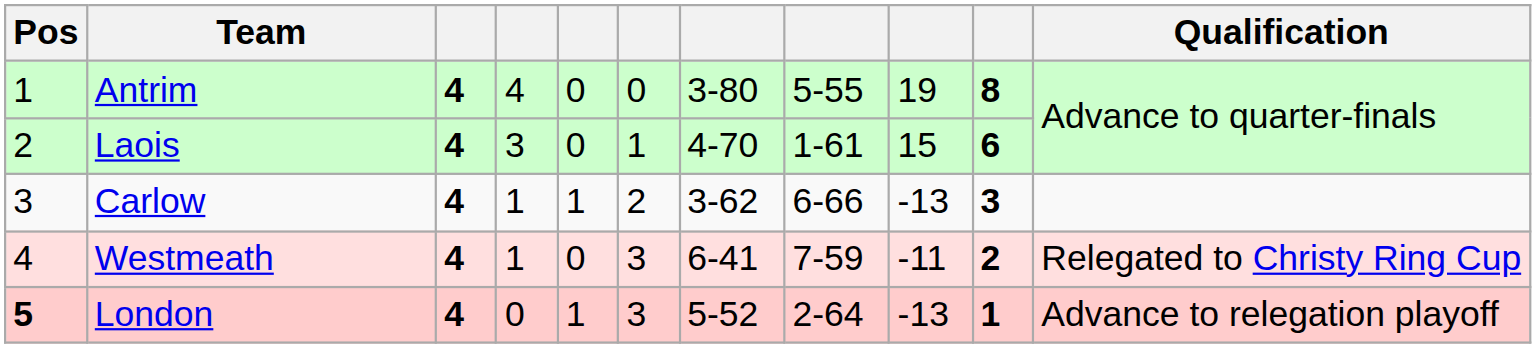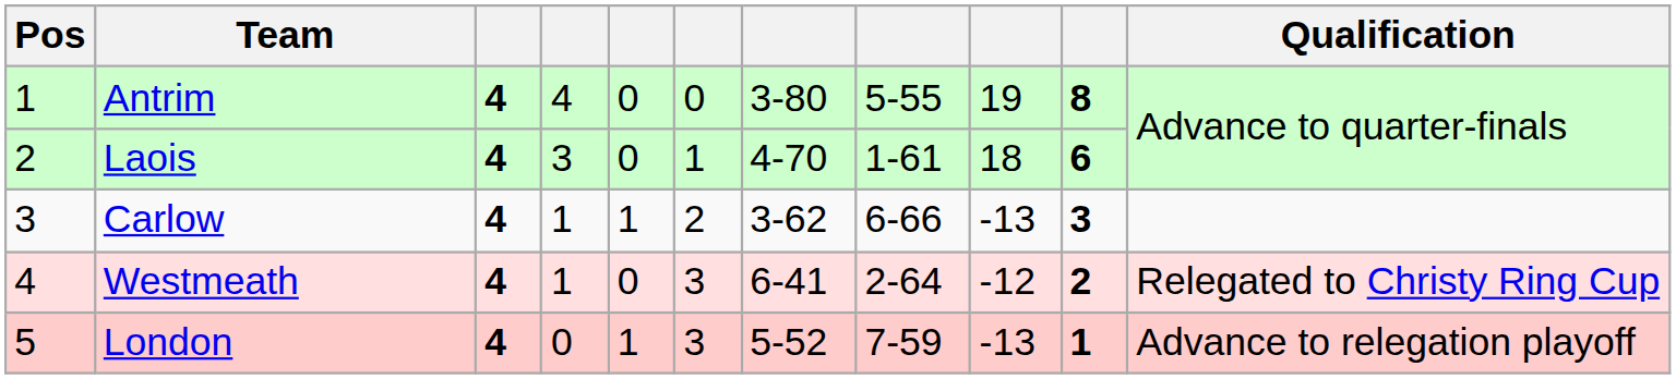Laois | column 9: 15 -> 18
Westmeath | column 8: 7-59 -> 2-64
Westmeath | column 9: -11 -> -12
London | Pos: bold -> normal
London | column 8: 2-64 -> 7-59
